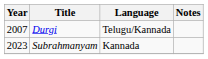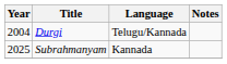Durgi | Year: 2007 -> 2004
Subrahmanyam | Year: 2023 -> 2025
